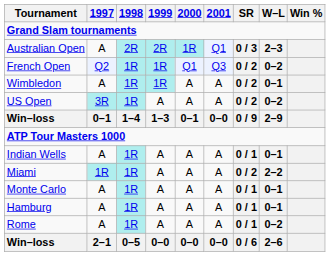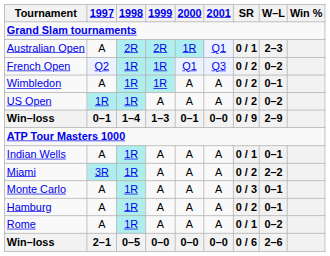Australian Open | SR: 0 / 3 -> 0 / 1
US Open | 1997: 3R -> 1R
Miami | 1997: 1R -> 3R
Monte Carlo | SR: 0 / 1 -> 0 / 3
Hamburg | SR: 0 / 1 -> 0 / 2
